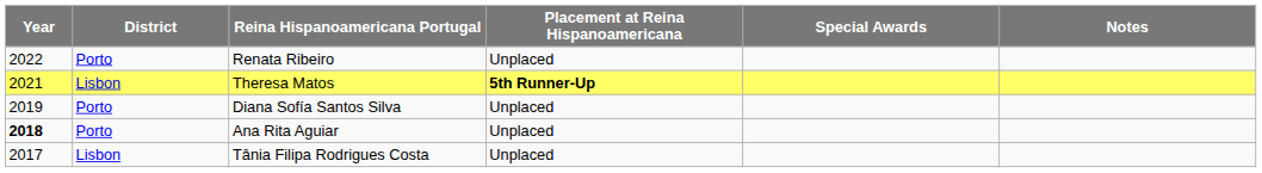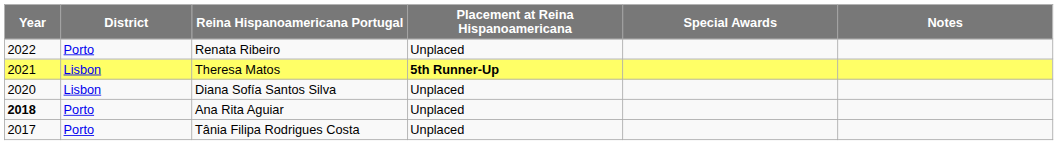Diana Sofía Santos Silva | Year: 2019 -> 2020
Diana Sofía Santos Silva | District: Porto -> Lisbon
Tânia Filipa Rodrigues Costa | District: Lisbon -> Porto
